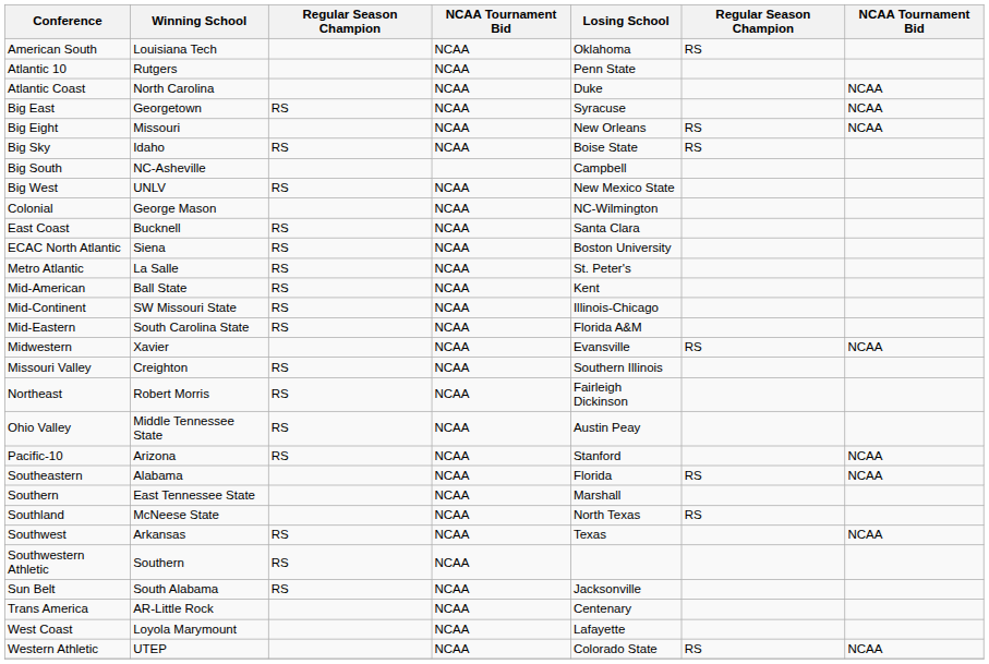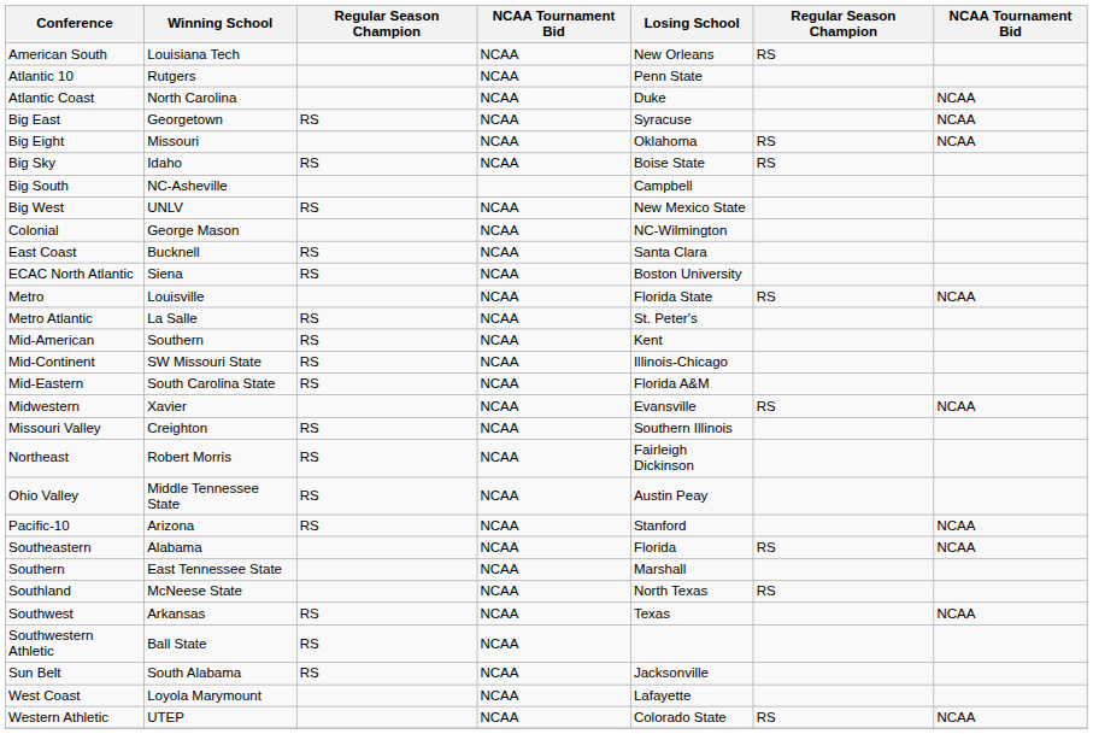American South | Losing School: Oklahoma -> New Orleans
Big Eight | Losing School: New Orleans -> Oklahoma
+ row: Metro | Louisville | NCAA | Florida State | RS | NCAA
Mid-American | Winning School: Ball State -> Southern
Southwestern Athletic | Winning School: Southern -> Ball State
- row: Trans America | AR-Little Rock | NCAA | Centenary
